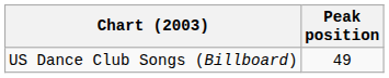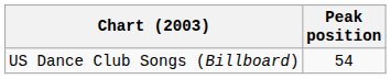US Dance Club Songs (Billboard) | Peak position: 49 -> 54
